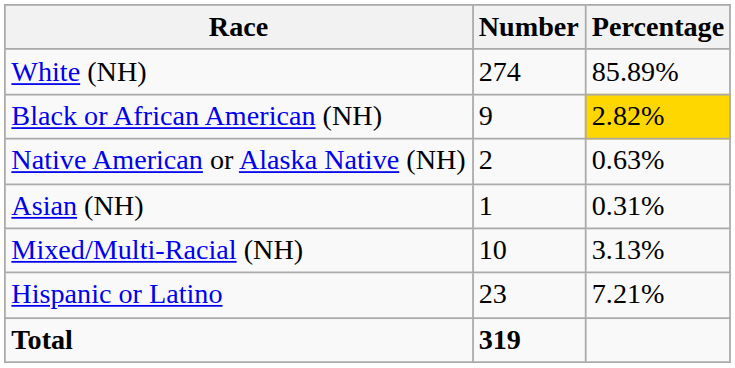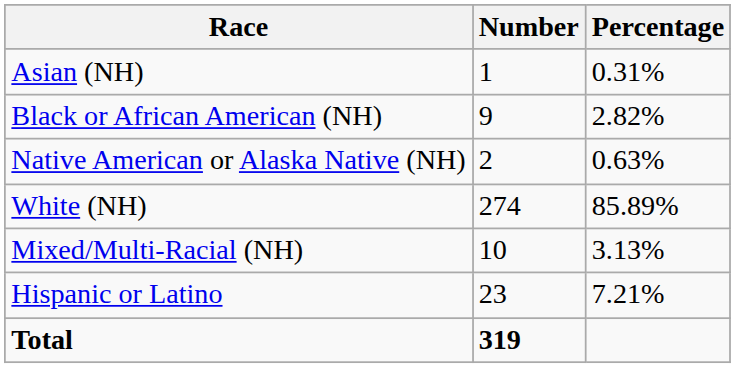rows swapped: White (NH) <-> Asian (NH)
Black or African American (NH) | Percentage: gold background -> no background
